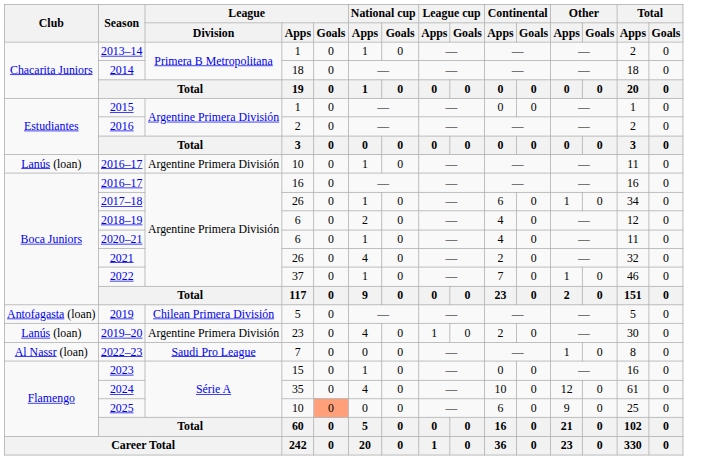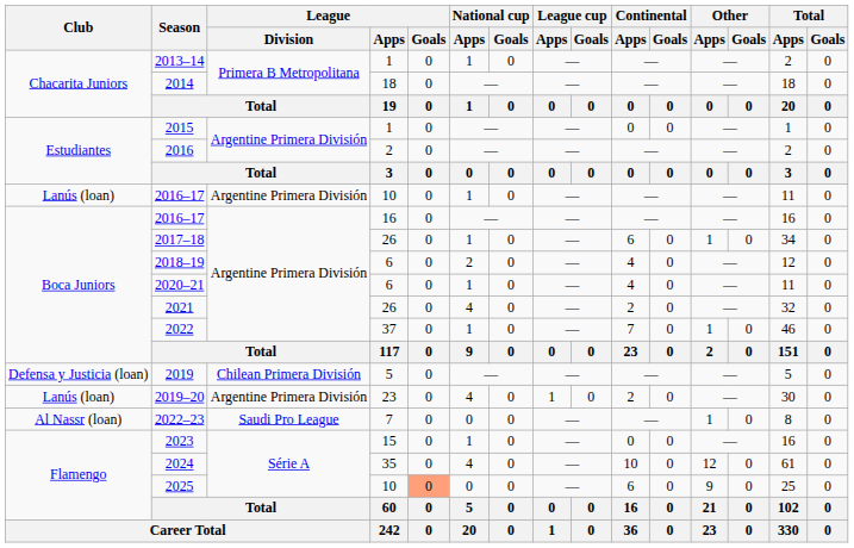2019 | Club: Antofagasta (loan) -> Defensa y Justicia (loan)
